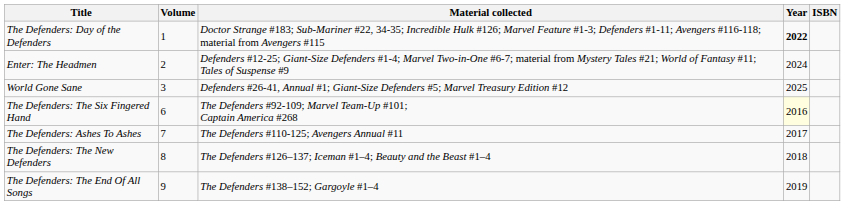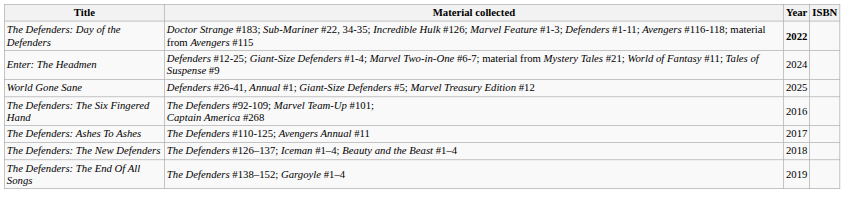- column: Volume | 1 | 2 | 3 | 6 | 7 | 8 | 9
The Defenders: The Six Fingered Hand | Year: lightyellow background -> no background
